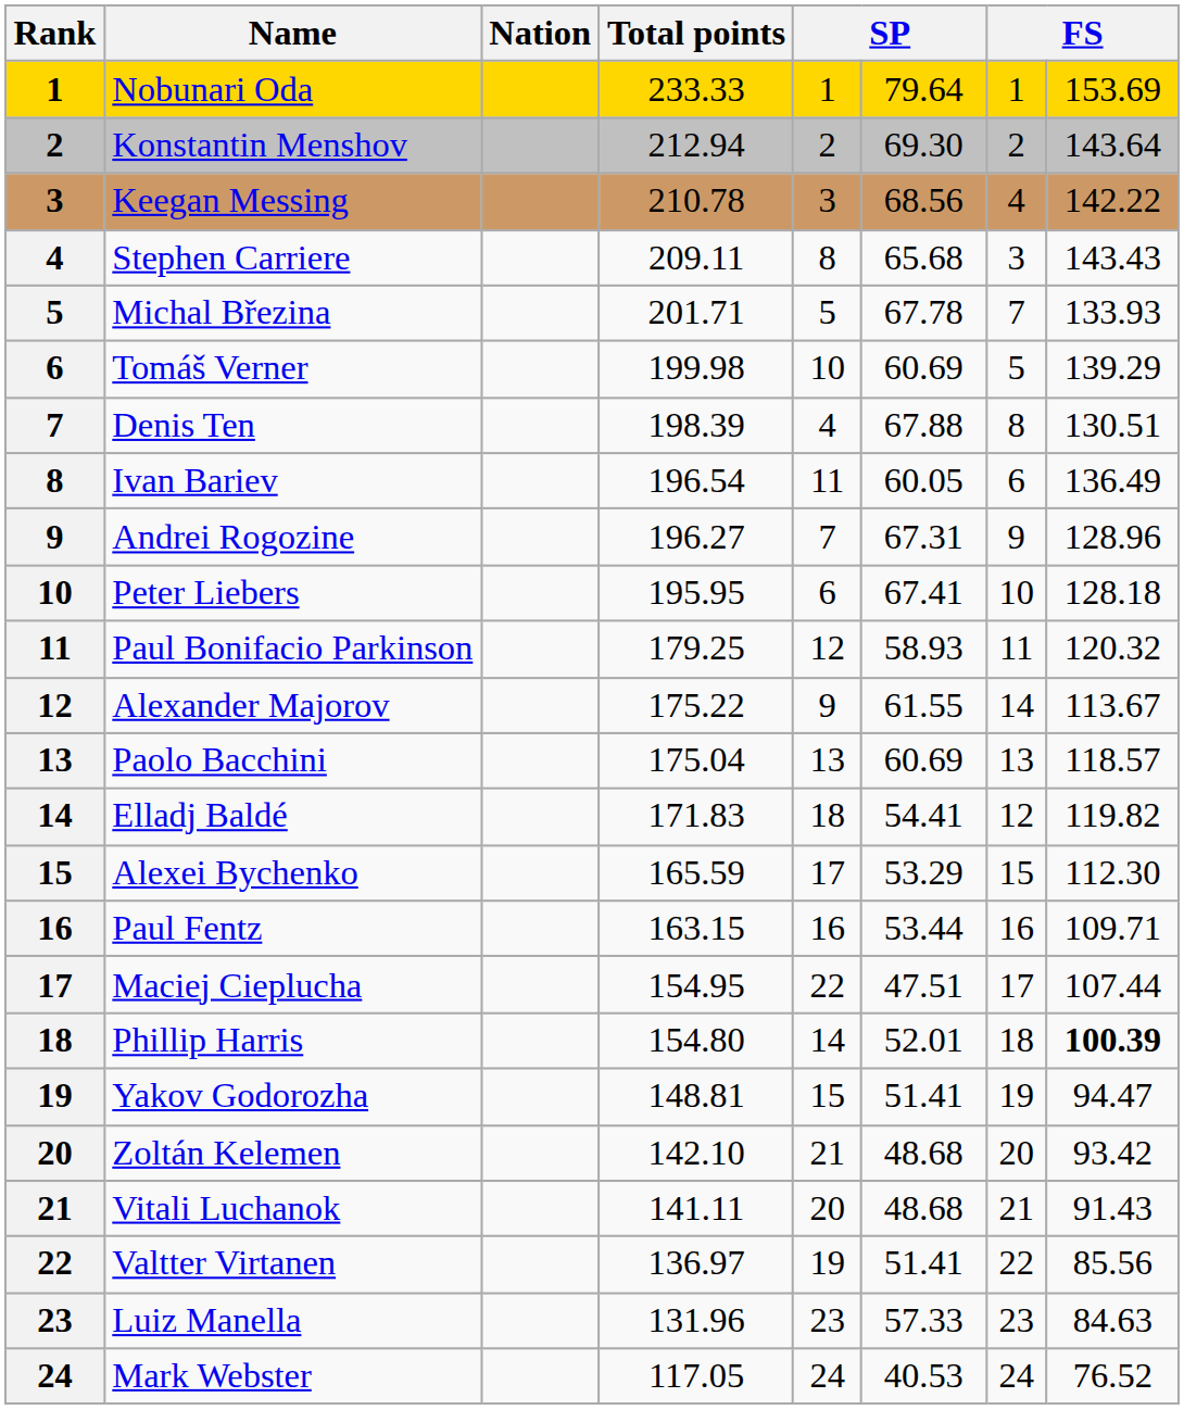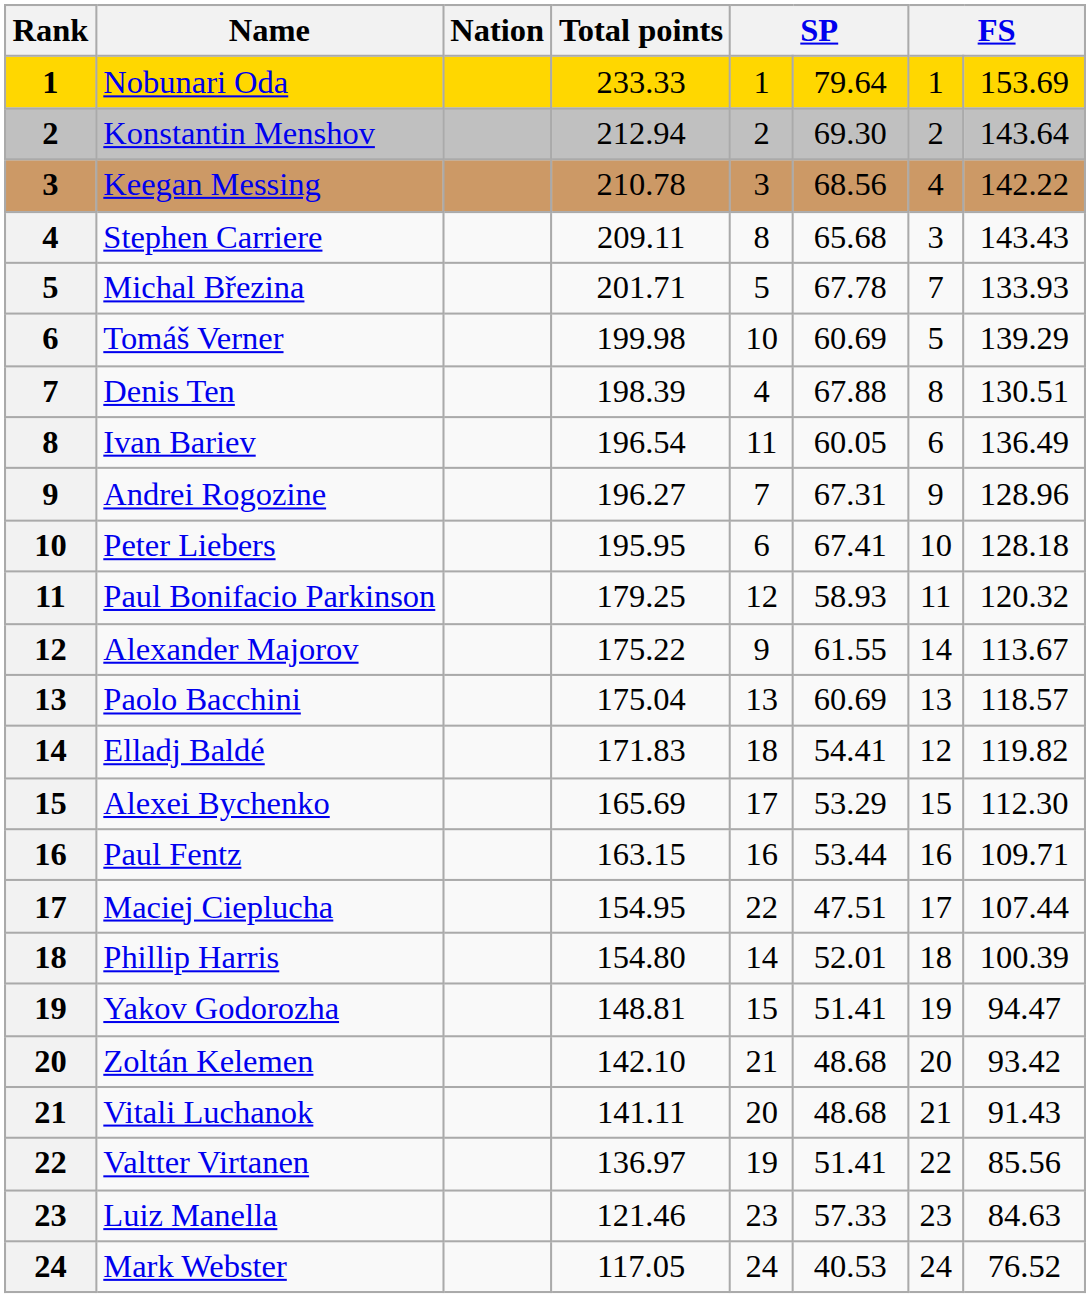Alexei Bychenko | Total points: 165.59 -> 165.69
Phillip Harris | column 8: bold -> normal
Luiz Manella | Total points: 131.96 -> 121.46
